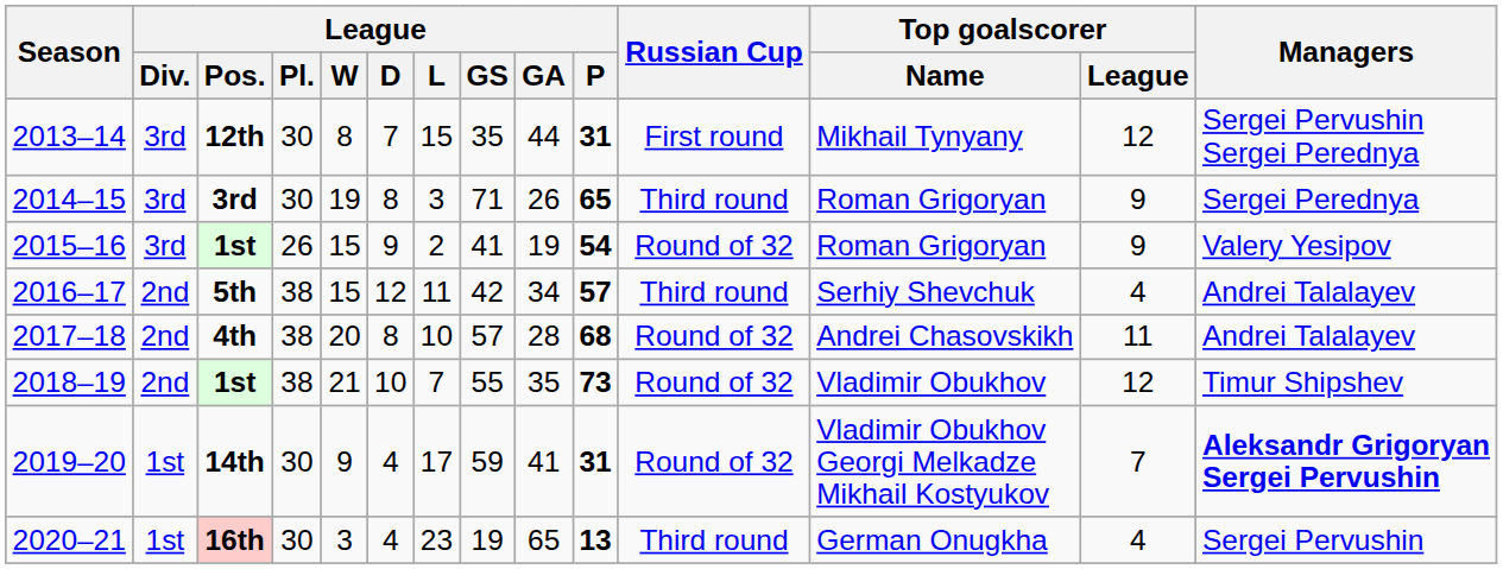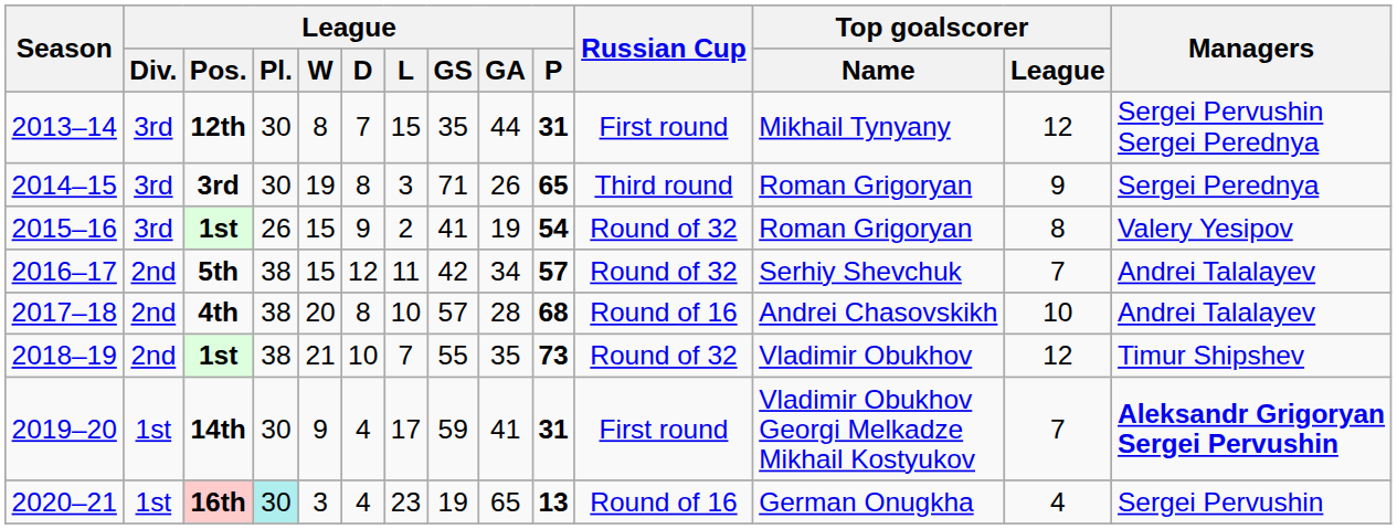2015–16 | Top goalscorer / League: 9 -> 8
2016–17 | Russian Cup: Third round -> Round of 32
2016–17 | Top goalscorer / League: 4 -> 7
2017–18 | Russian Cup: Round of 32 -> Round of 16
2017–18 | Top goalscorer / League: 11 -> 10
2019–20 | Russian Cup: Round of 32 -> First round
2020–21 | League / Pl.: no background -> paleturquoise background
2020–21 | Russian Cup: Third round -> Round of 16
